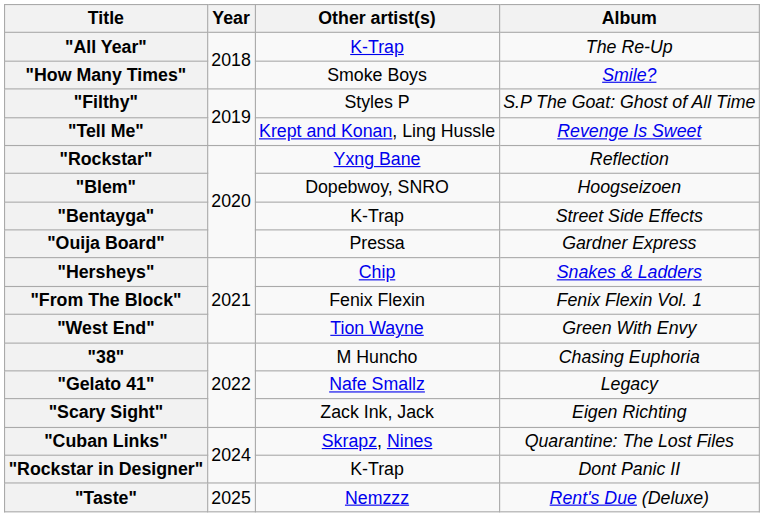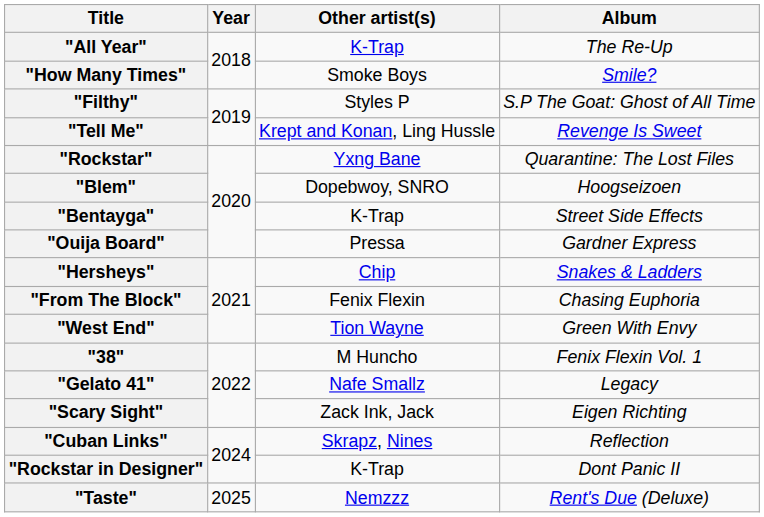"Rockstar" | Album: Reflection -> Quarantine: The Lost Files
"From The Block" | Album: Fenix Flexin Vol. 1 -> Chasing Euphoria
"38" | Album: Chasing Euphoria -> Fenix Flexin Vol. 1
"Cuban Links" | Album: Quarantine: The Lost Files -> Reflection
